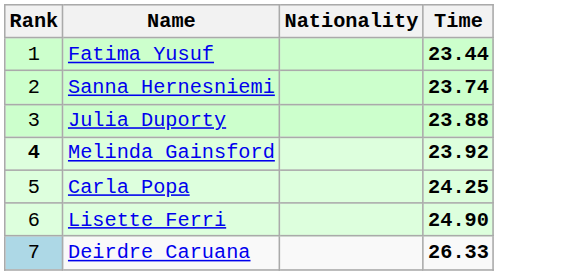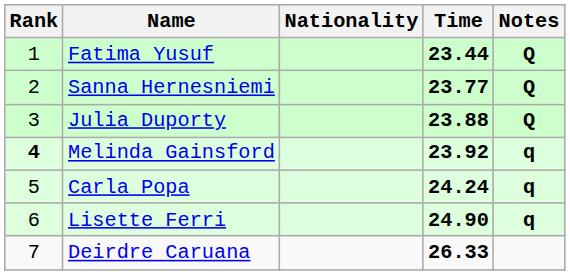+ column: Notes | Q | Q | Q | q | q | q
Sanna Hernesniemi | Time: 23.74 -> 23.77
Carla Popa | Time: 24.25 -> 24.24
Deirdre Caruana | Rank: lightblue background -> no background
